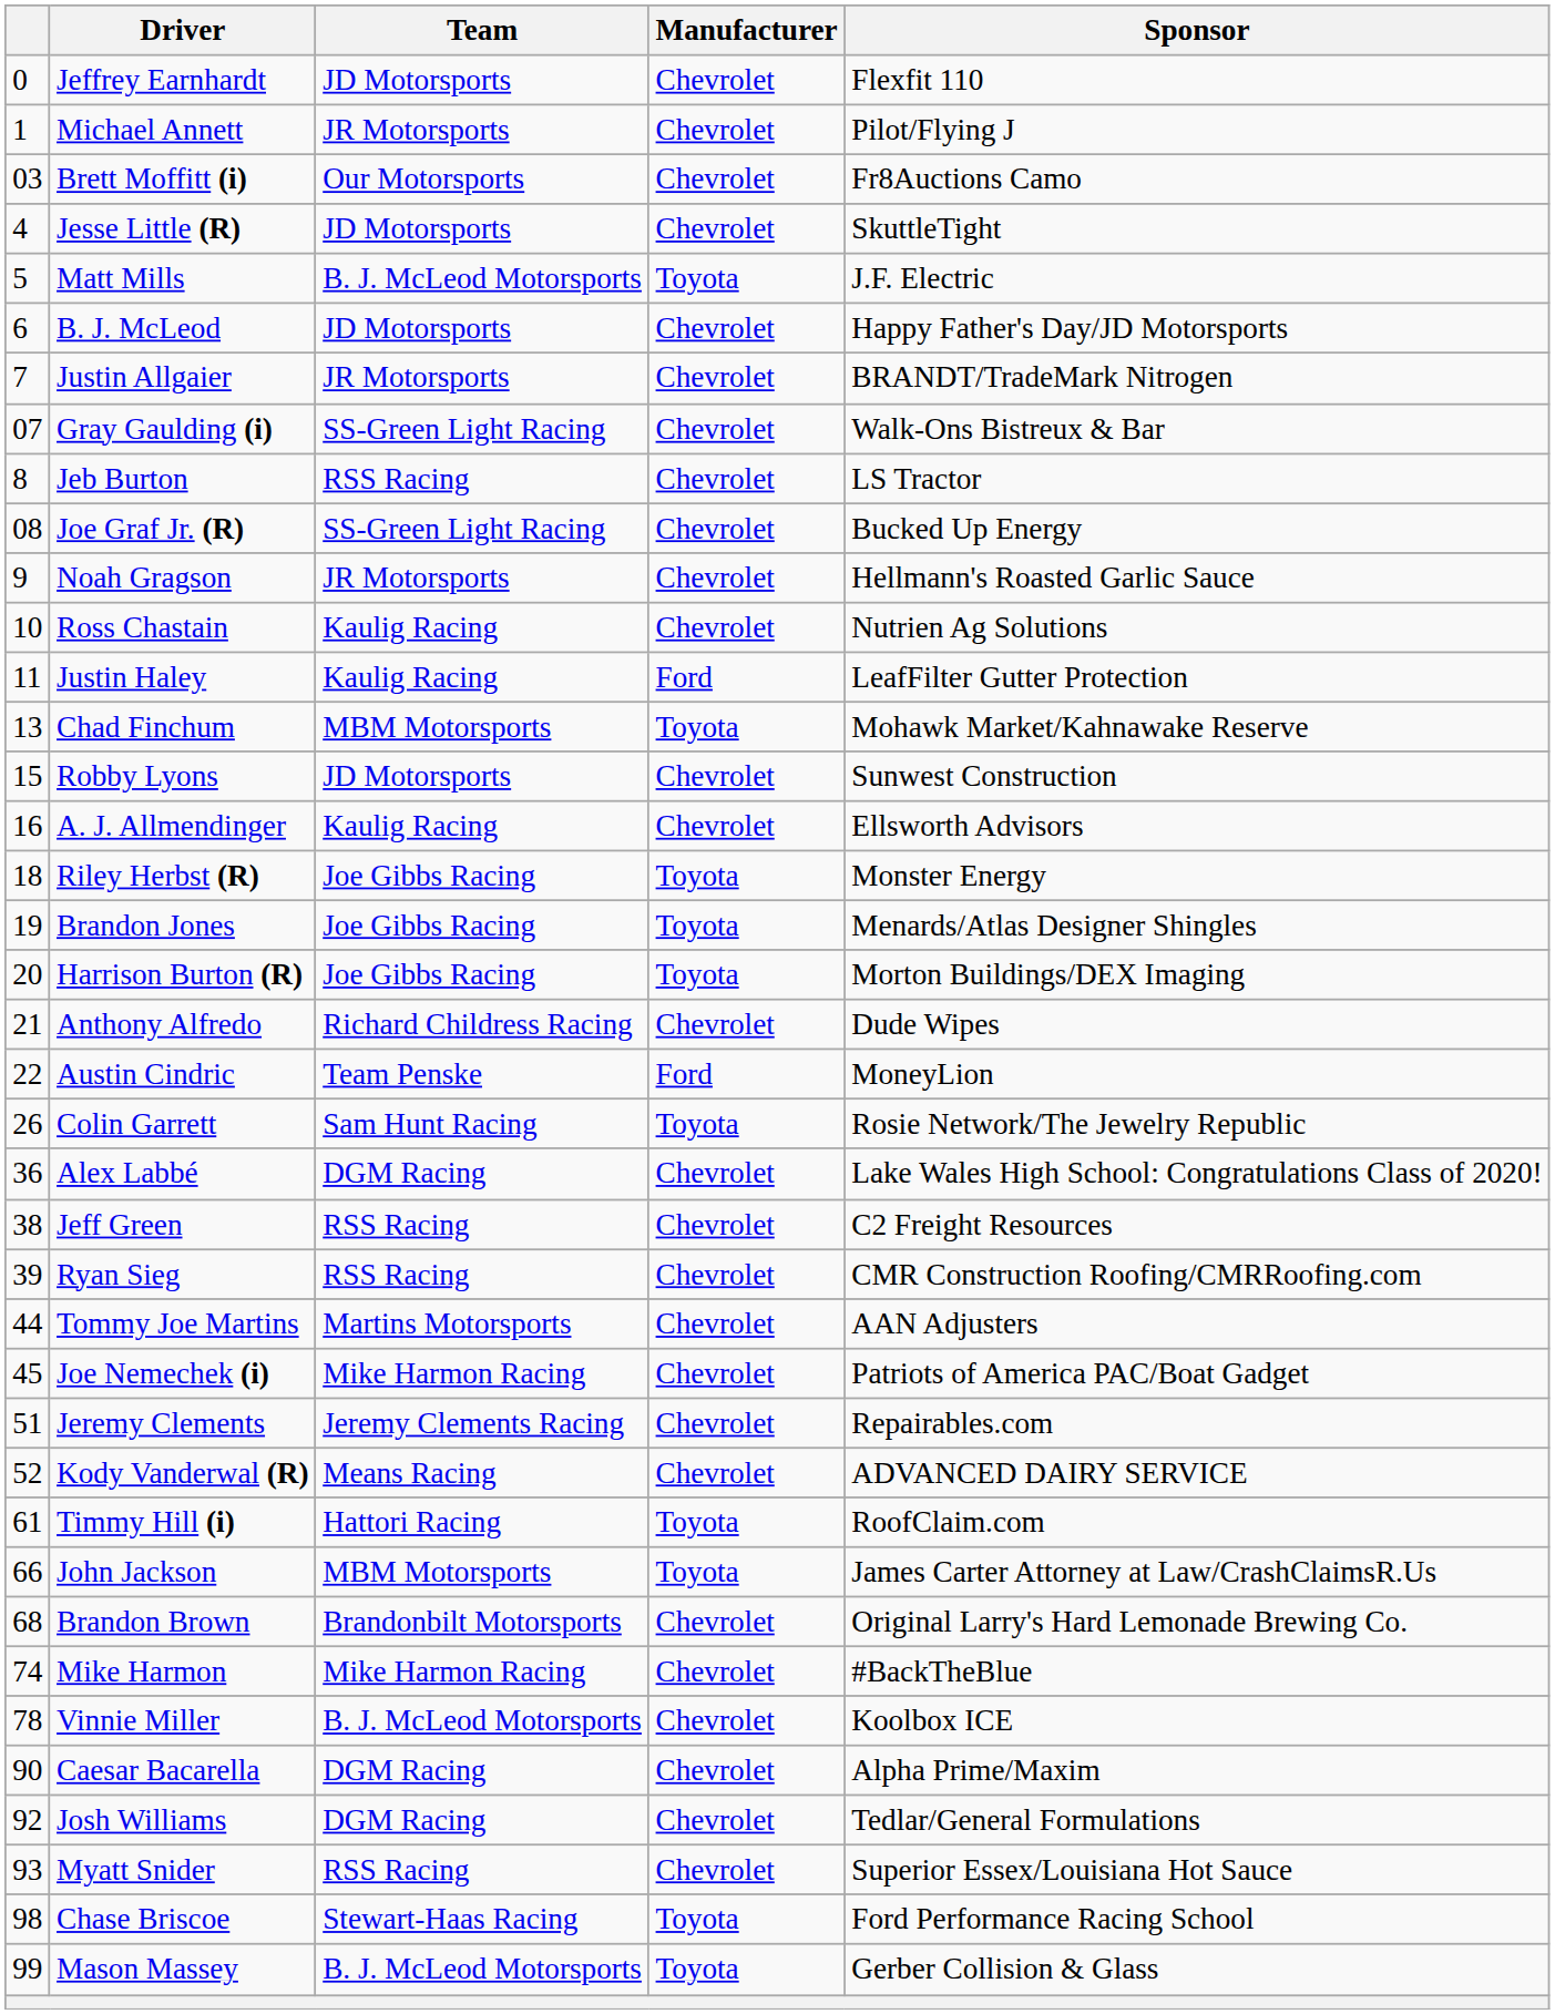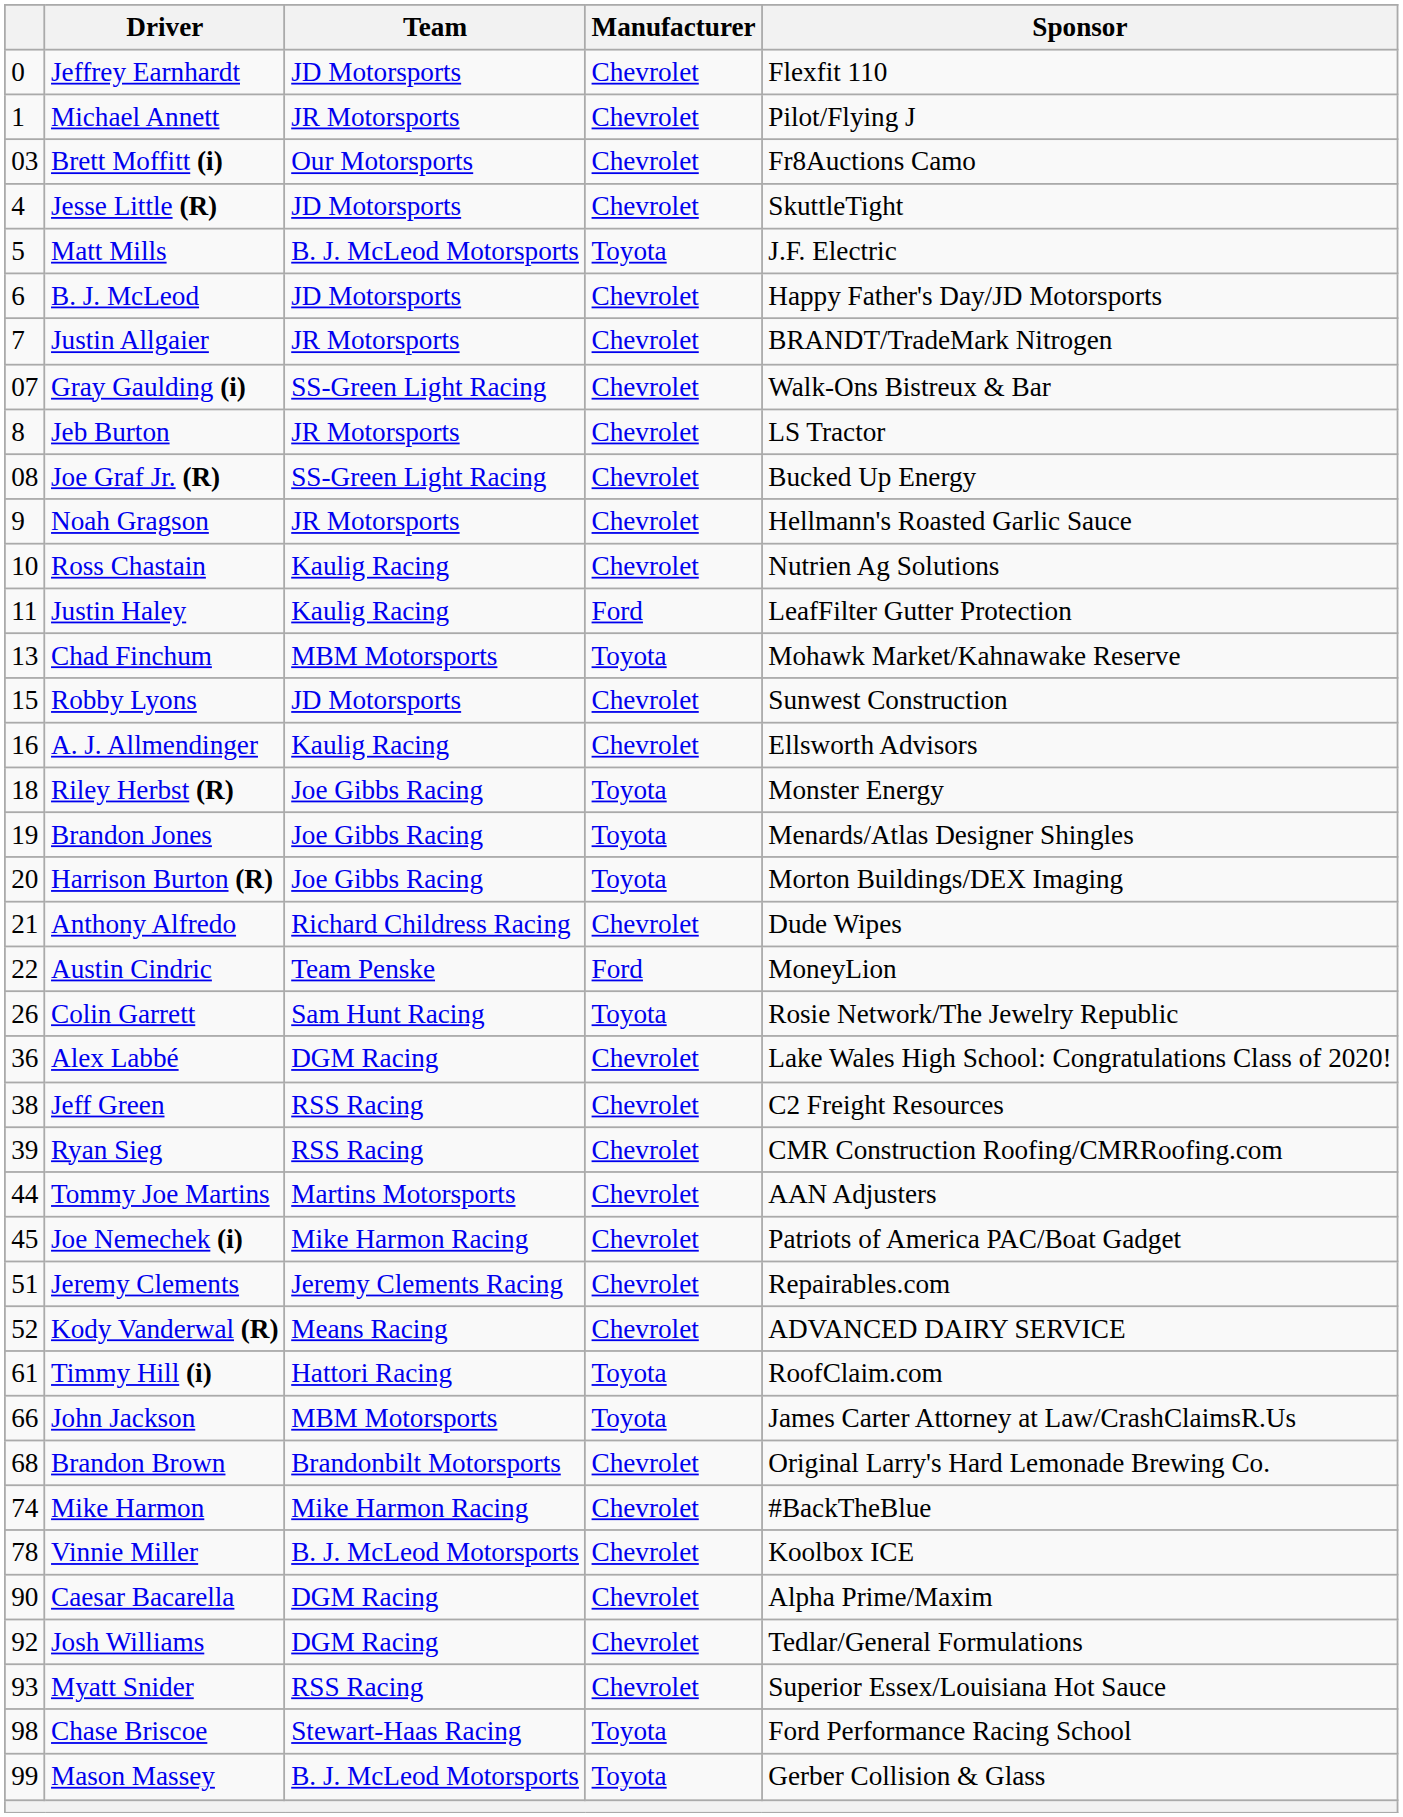Jeb Burton | Team: RSS Racing -> JR Motorsports
